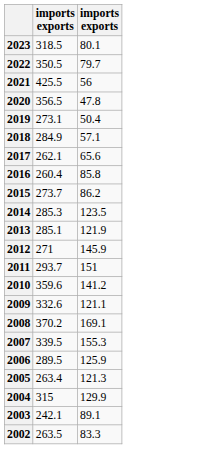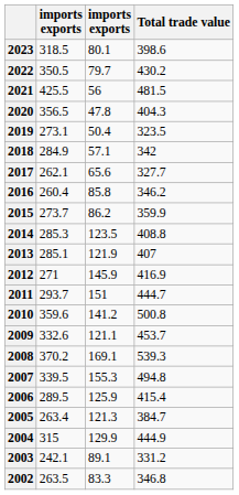+ column: Total trade value | 398.6 | 430.2 | 481.5 | 404.3 | 323.5 | 342 | 327.7 | 346.2 | 359.9 | 408.8 | 407 | 416.9 | 444.7 | 500.8 | 453.7 | 539.3 | 494.8 | 415.4 | 384.7 | 444.9 | 331.2 | 346.8
